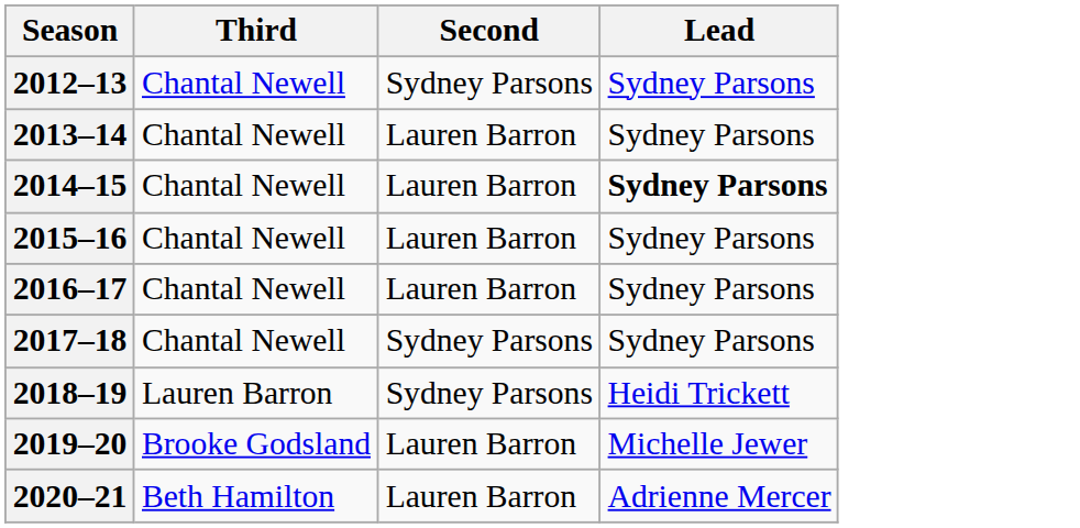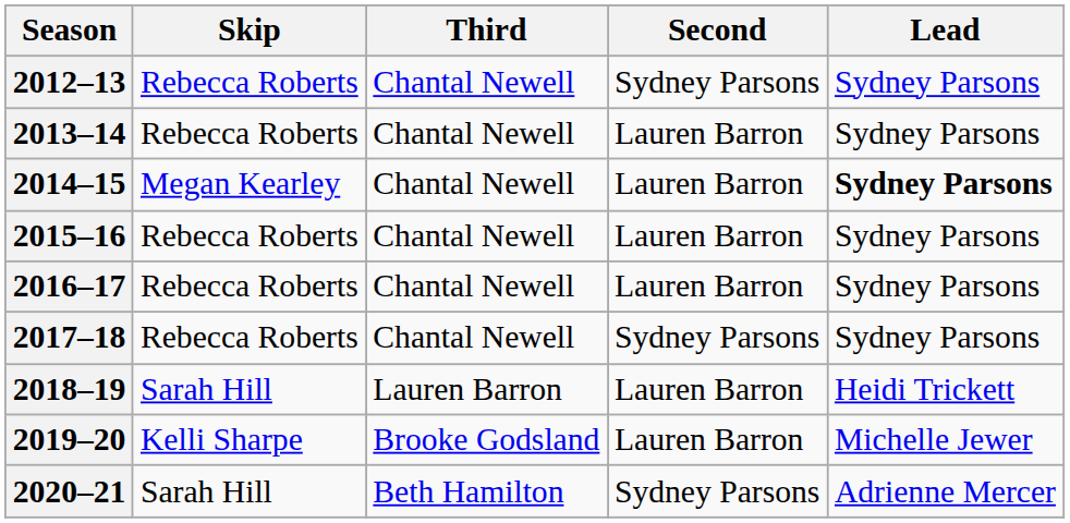+ column: Skip | Rebecca Roberts | Rebecca Roberts | Megan Kearley | Rebecca Roberts | Rebecca Roberts | Rebecca Roberts | Sarah Hill | Kelli Sharpe | Sarah Hill
2018–19 | Second: Sydney Parsons -> Lauren Barron
2020–21 | Second: Lauren Barron -> Sydney Parsons
